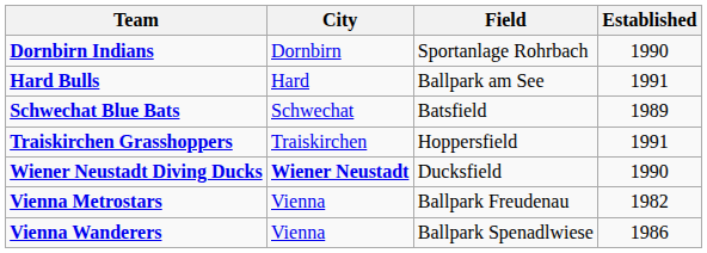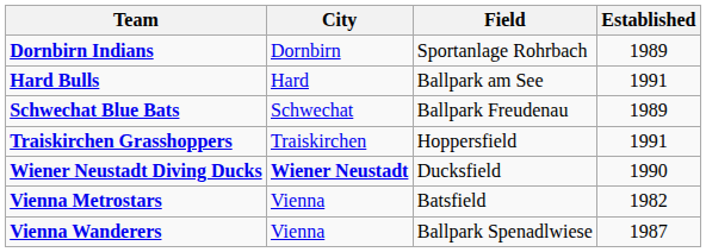Dornbirn Indians | Established: 1990 -> 1989
Schwechat Blue Bats | Field: Batsfield -> Ballpark Freudenau
Vienna Metrostars | Field: Ballpark Freudenau -> Batsfield
Vienna Wanderers | Established: 1986 -> 1987
